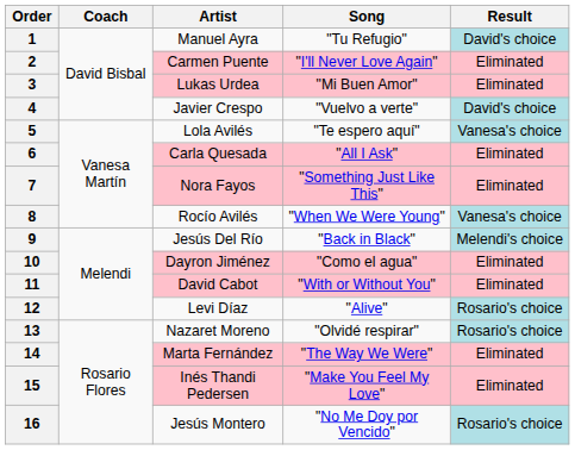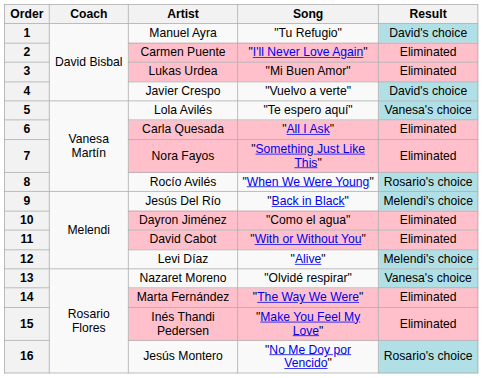8 | Result: Vanesa's choice -> Rosario's choice
12 | Result: Rosario's choice -> Melendi's choice
13 | Result: Rosario's choice -> Vanesa's choice
